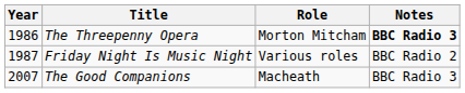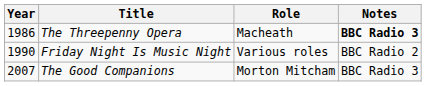The Threepenny Opera | Role: Morton Mitcham -> Macheath
Friday Night Is Music Night | Year: 1987 -> 1990
The Good Companions | Role: Macheath -> Morton Mitcham
